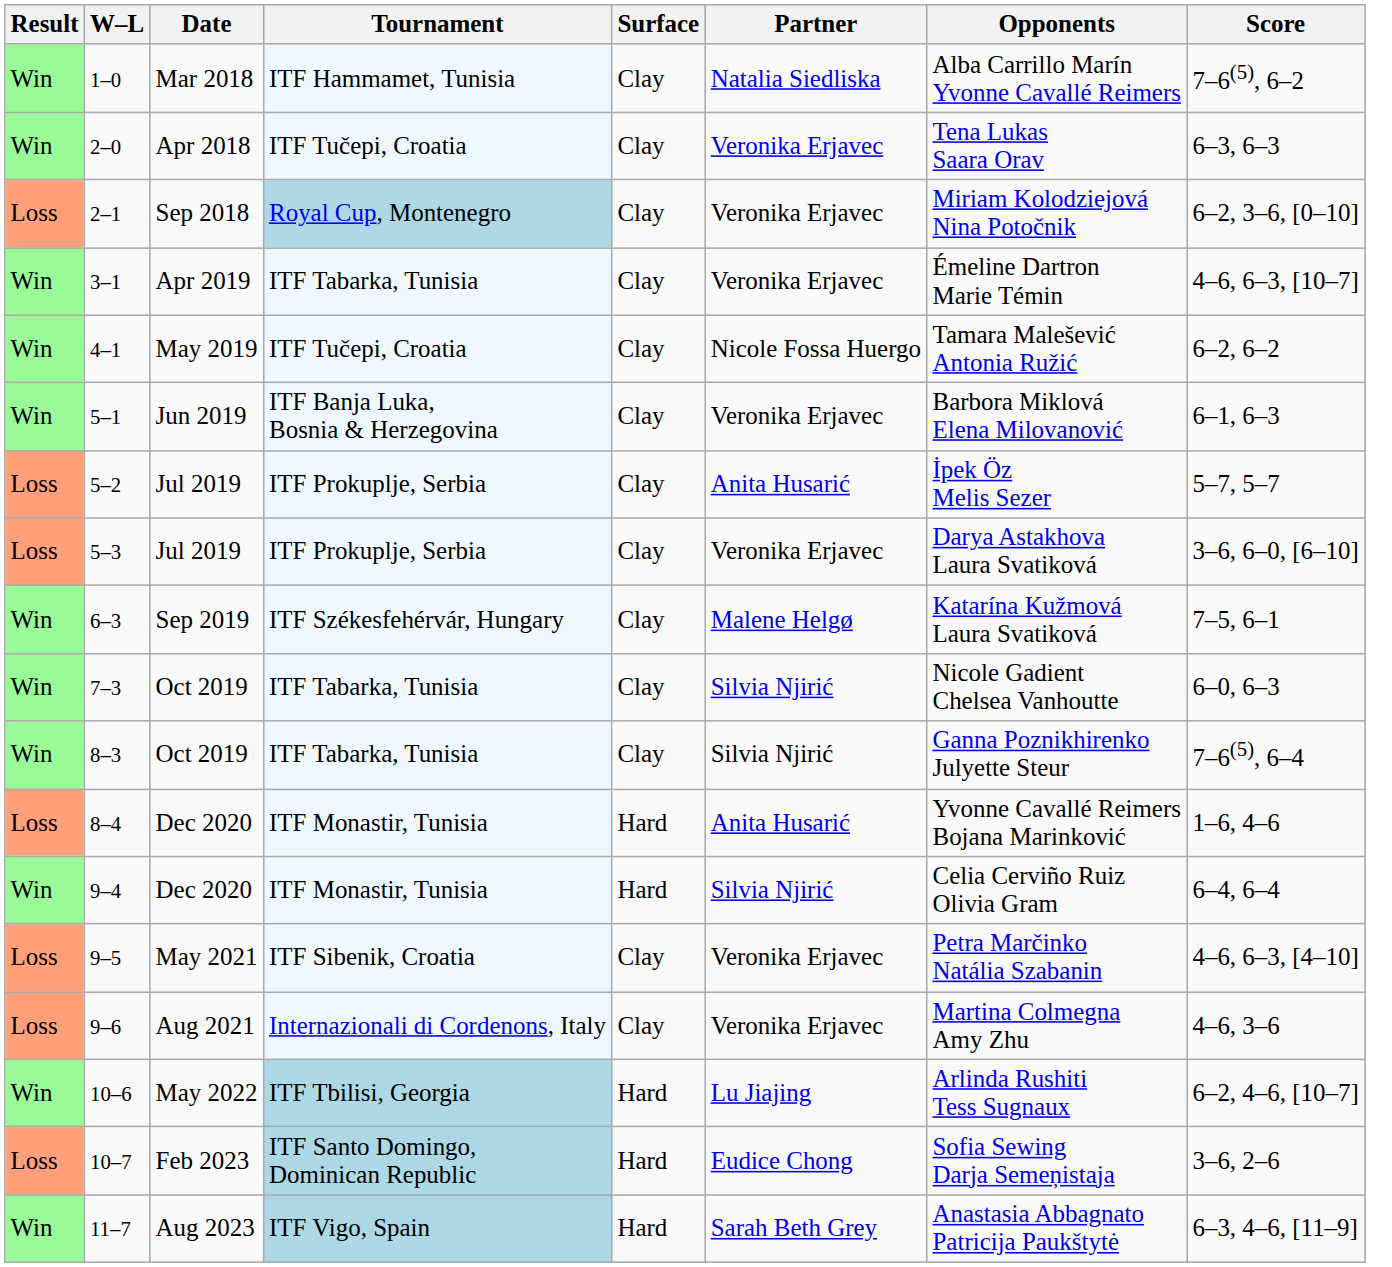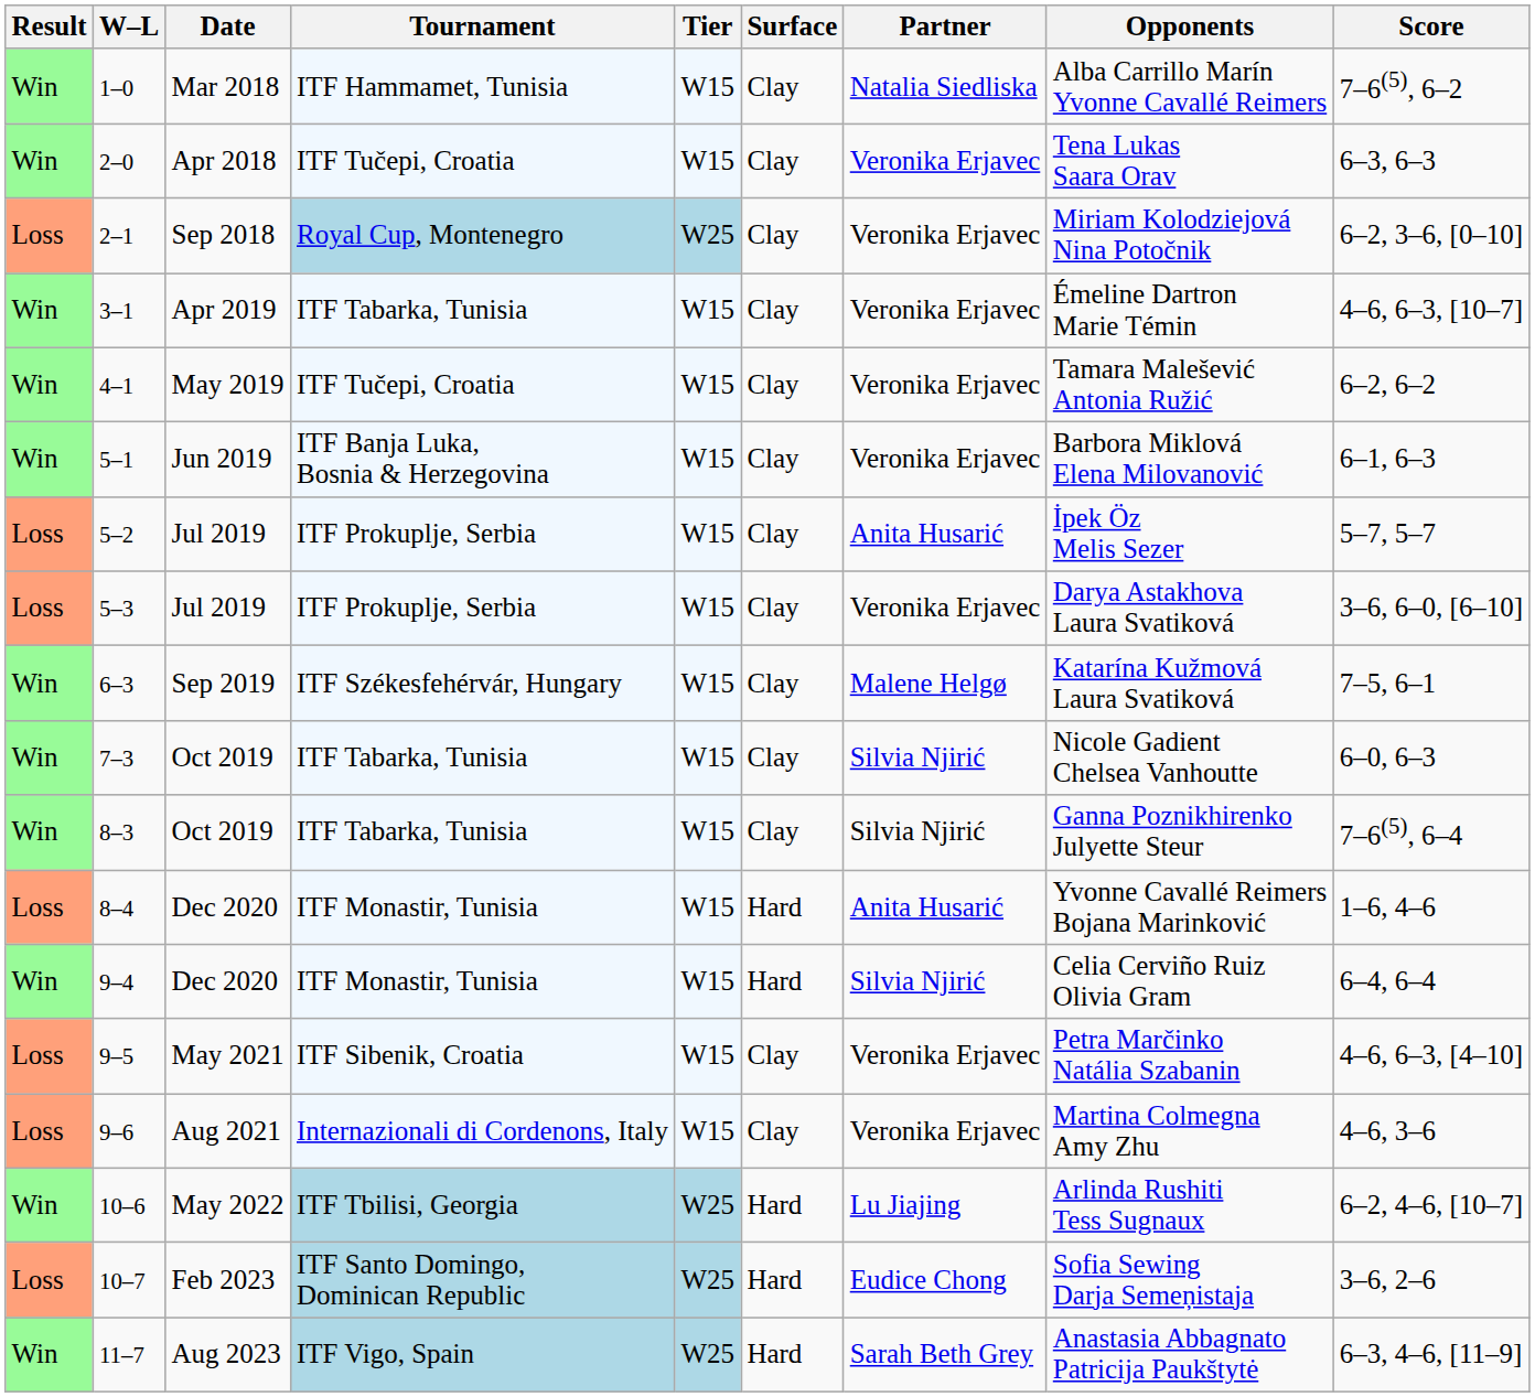+ column: Tier | W15 | W15 | W25 | W15 | W15 | W15 | W15 | W15 | W15 | W15 | W15 | W15 | W15 | W15 | W15 | W25 | W25 | W25
4–1 | Partner: Nicole Fossa Huergo -> Veronika Erjavec
